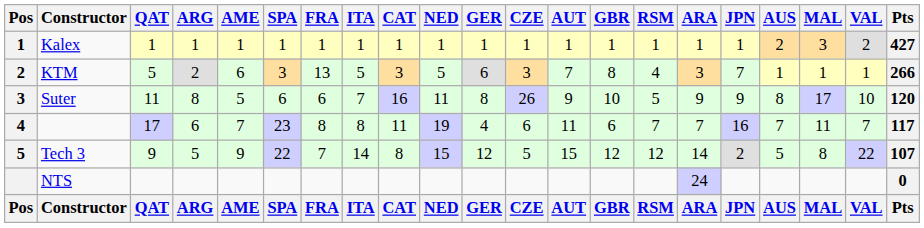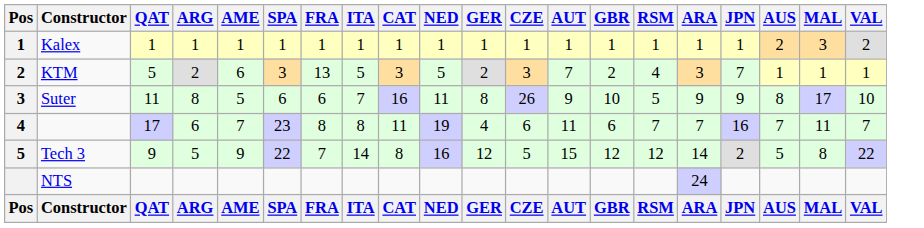- column: Pts | 427 | 266 | 120 | 117 | 107 | 0 | Pts
KTM | GER: 6 -> 2
KTM | GBR: 8 -> 2
Tech 3 | NED: 15 -> 16
